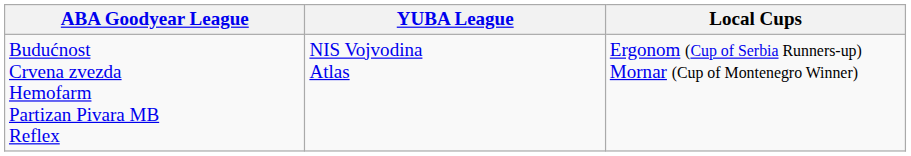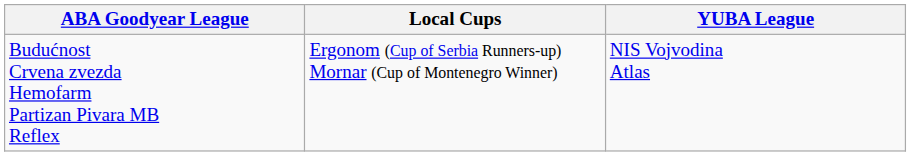columns swapped: YUBA League <-> Local Cups
